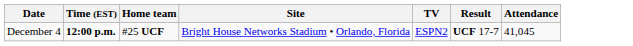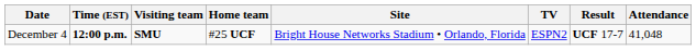+ column: Visiting team | SMU
December 4 | Attendance: 41,045 -> 41,048
